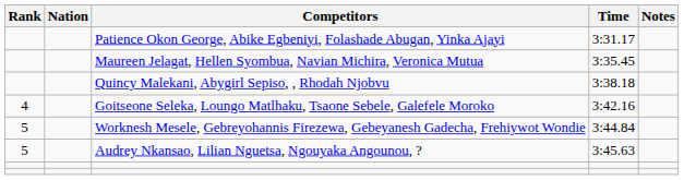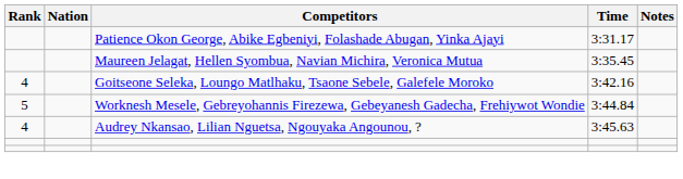- row: Quincy Malekani, Abygirl Sepiso, , Rhodah Njobvu | 3:38.18
Audrey Nkansao, Lilian Nguetsa, Ngouyaka Angounou, ? | Rank: 5 -> 4
